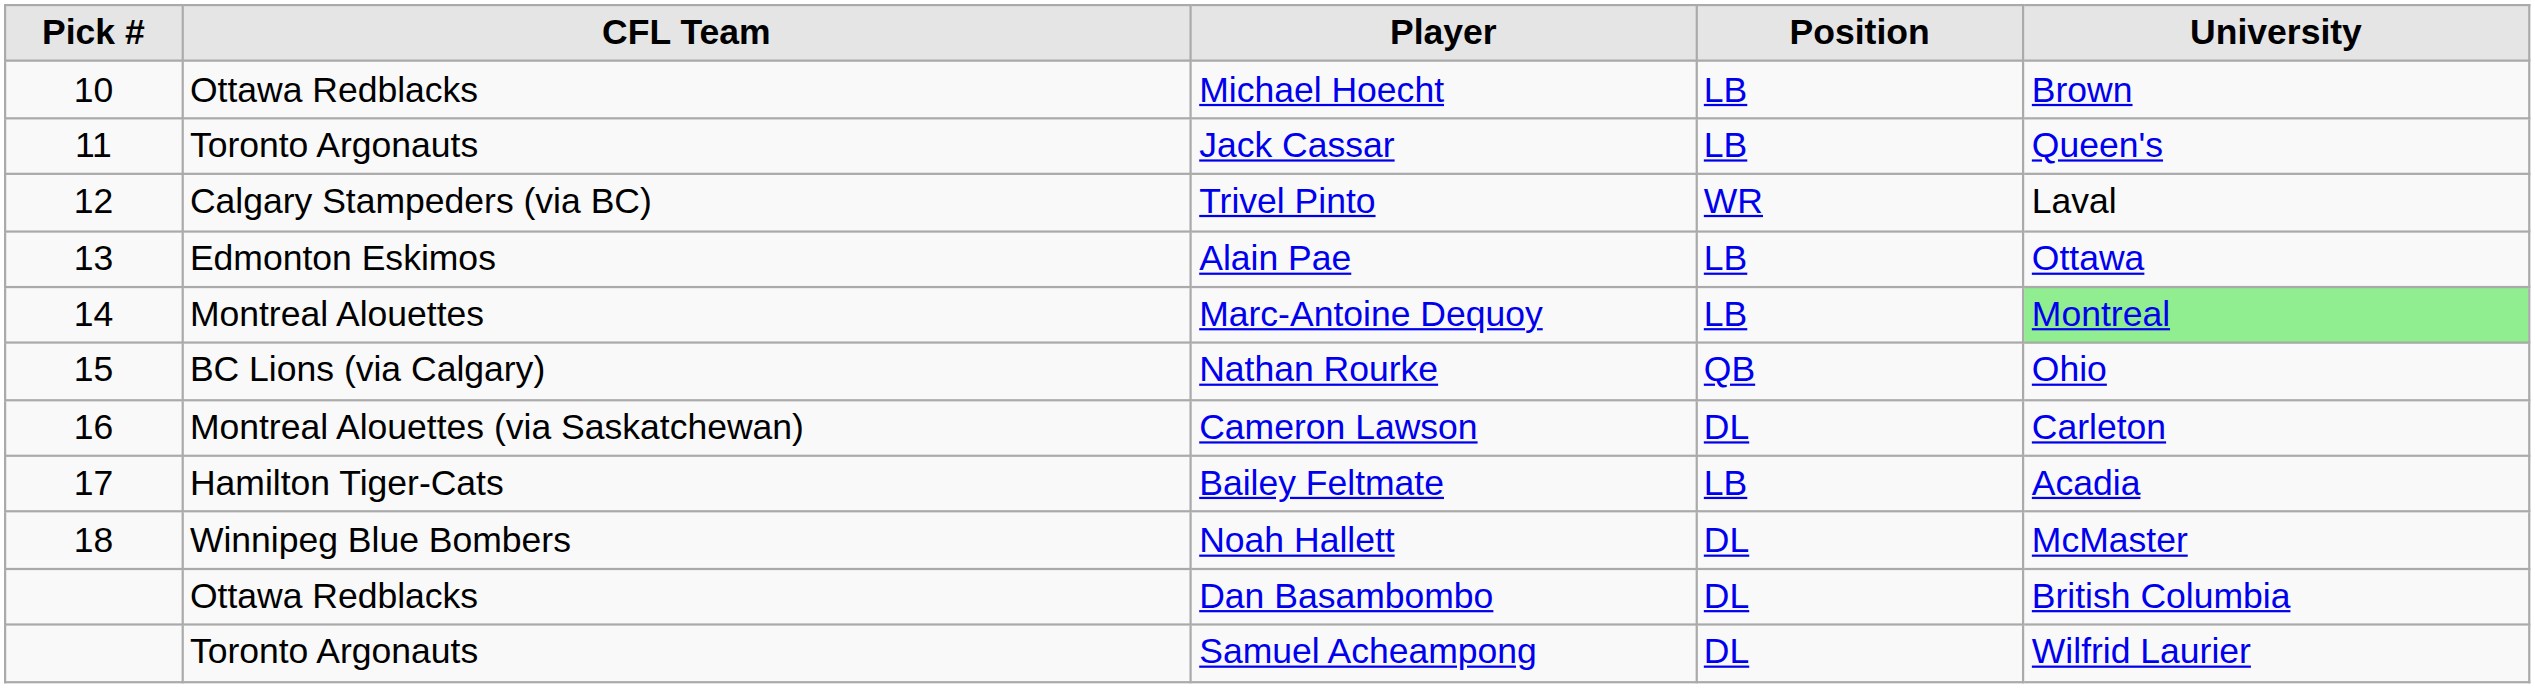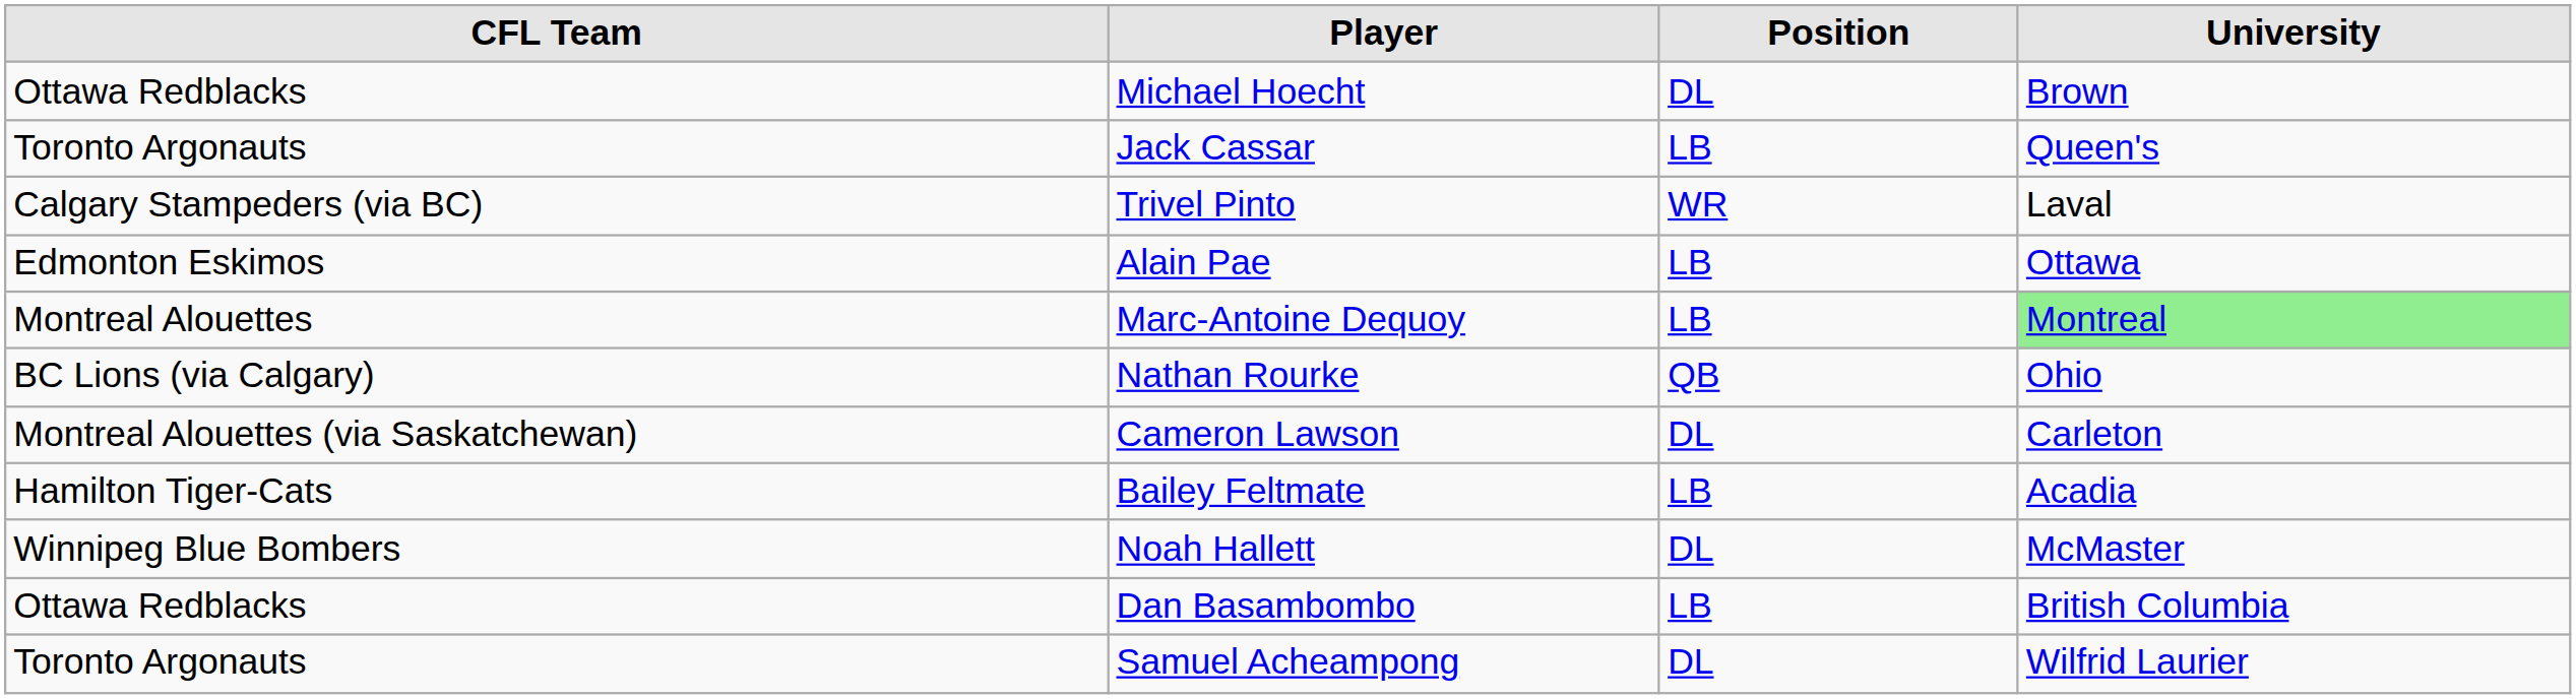- column: Pick # | 10 | 11 | 12 | 13 | 14 | 15 | 16 | 17 | 18
Michael Hoecht | Position: LB -> DL
Dan Basambombo | Position: DL -> LB
